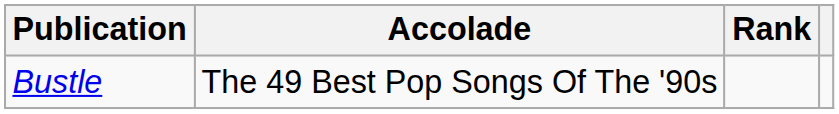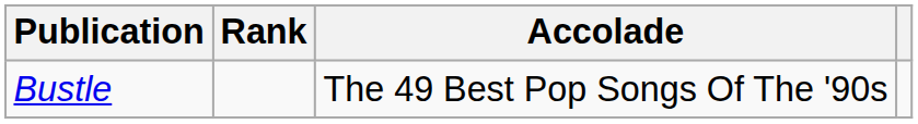columns swapped: Accolade <-> Rank
